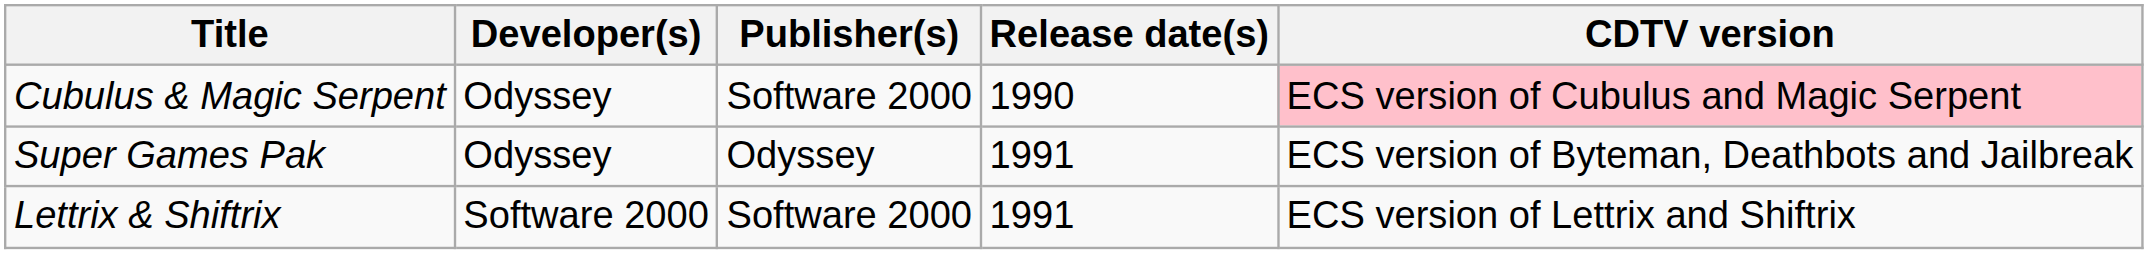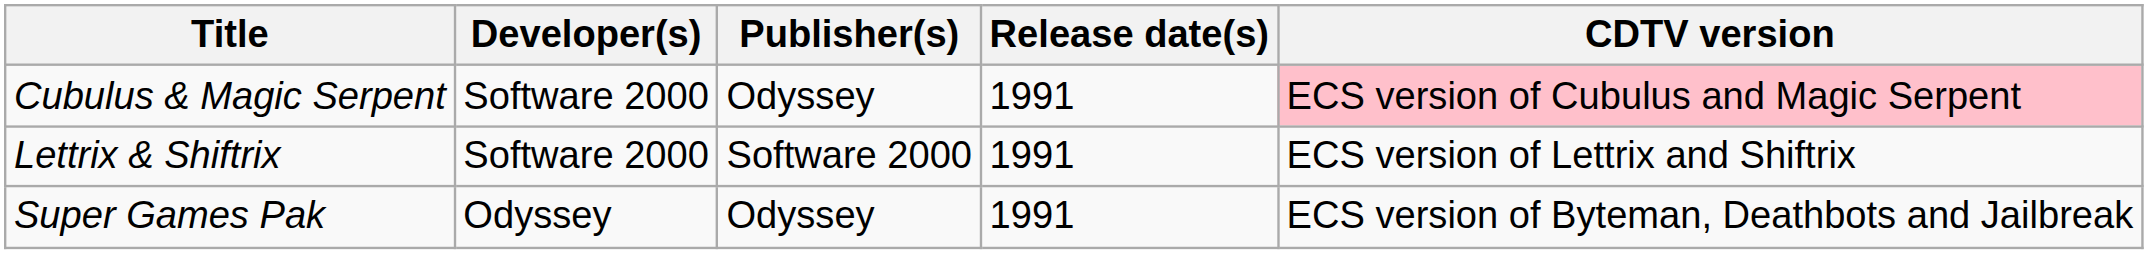Cubulus & Magic Serpent | Developer(s): Odyssey -> Software 2000
Cubulus & Magic Serpent | Publisher(s): Software 2000 -> Odyssey
Cubulus & Magic Serpent | Release date(s): 1990 -> 1991
rows swapped: Lettrix & Shiftrix <-> Super Games Pak
